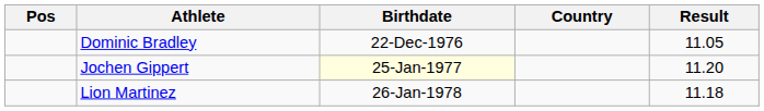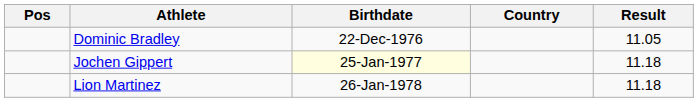Jochen Gippert | Result: 11.20 -> 11.18
